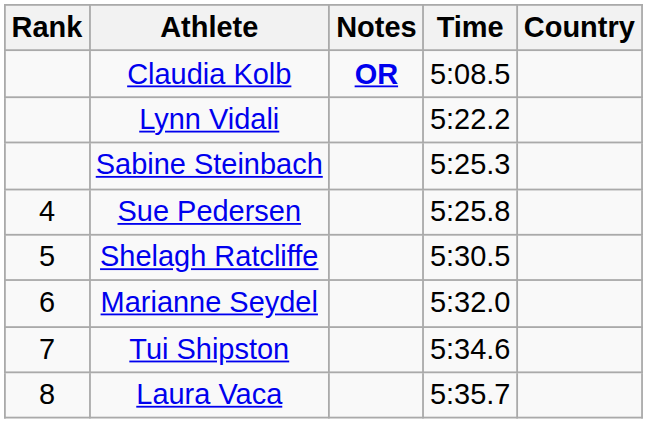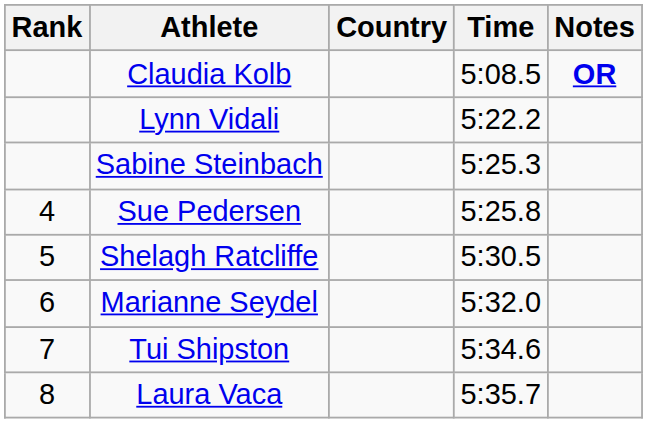columns swapped: Country <-> Notes
